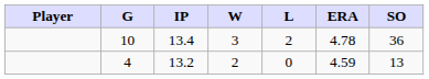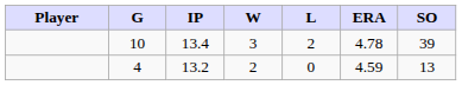10 | SO: 36 -> 39
